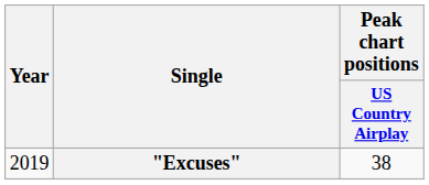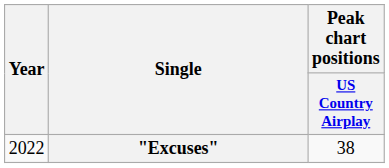"Excuses" | Year: 2019 -> 2022
